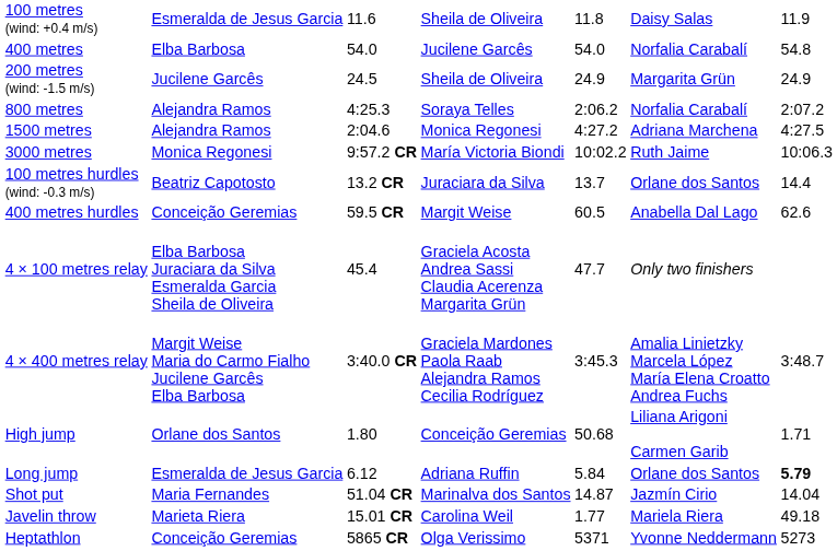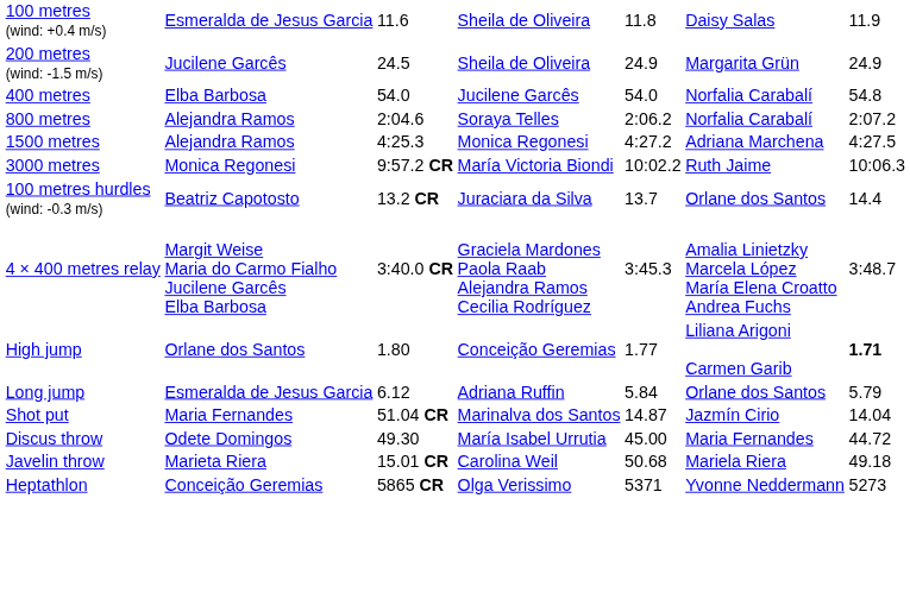rows swapped: 200 metres (wind: -1.5 m/s) <-> 400 metres
800 metres | column 3: 4:25.3 -> 2:04.6
1500 metres | column 3: 2:04.6 -> 4:25.3
- row: 400 metres hurdles | Conceição Geremias | 59.5 CR | Margit Weise | 60.5 | Anabella Dal Lago | 62.6
- row: 4 × 100 metres relay | Elba Barbosa Juraciara da Silva Esmeralda Garcia Sheila de Oliveira | 45.4 | Graciela Acosta Andrea Sassi Claudia Acerenza Margarita Grün | 47.7 | Only two finishers
High jump | column 5: 50.68 -> 1.77
High jump | column 7: normal -> bold
Long jump | column 7: bold -> normal
+ row: Discus throw | Odete Domingos | 49.30 | María Isabel Urrutia | 45.00 | Maria Fernandes | 44.72
Javelin throw | column 5: 1.77 -> 50.68
